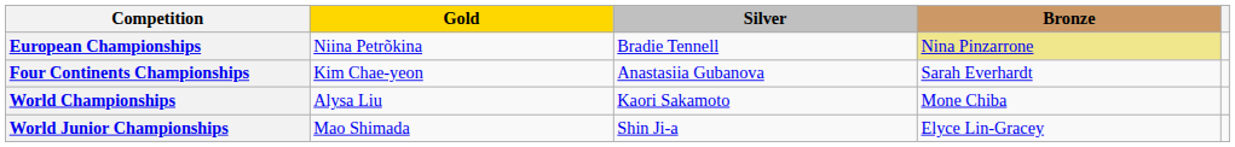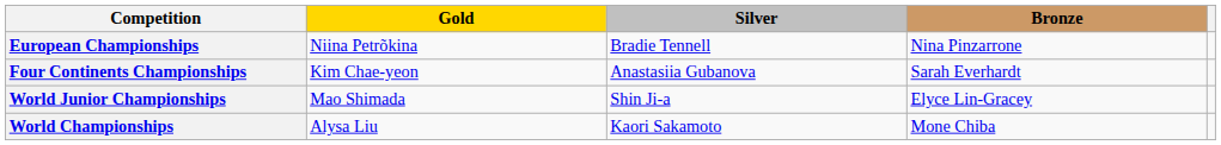European Championships | Bronze: khaki background -> no background
rows swapped: World Junior Championships <-> World Championships
